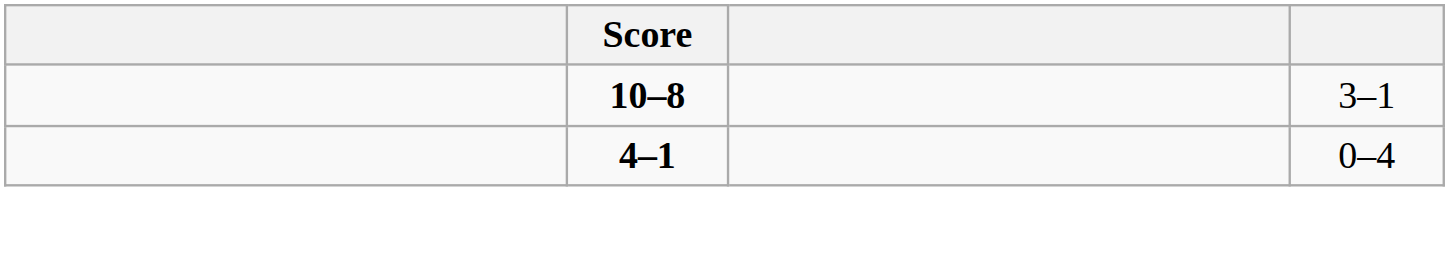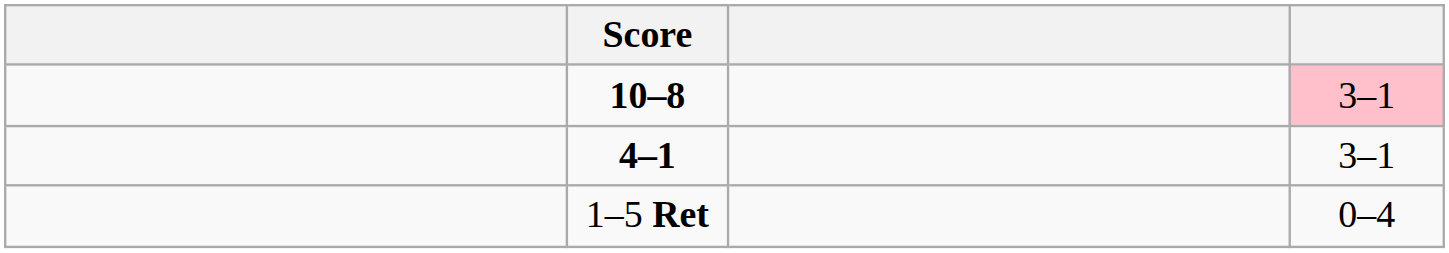10–8 | column 4: no background -> pink background
4–1 | column 4: 0–4 -> 3–1
+ row: 1–5 Ret | 0–4
